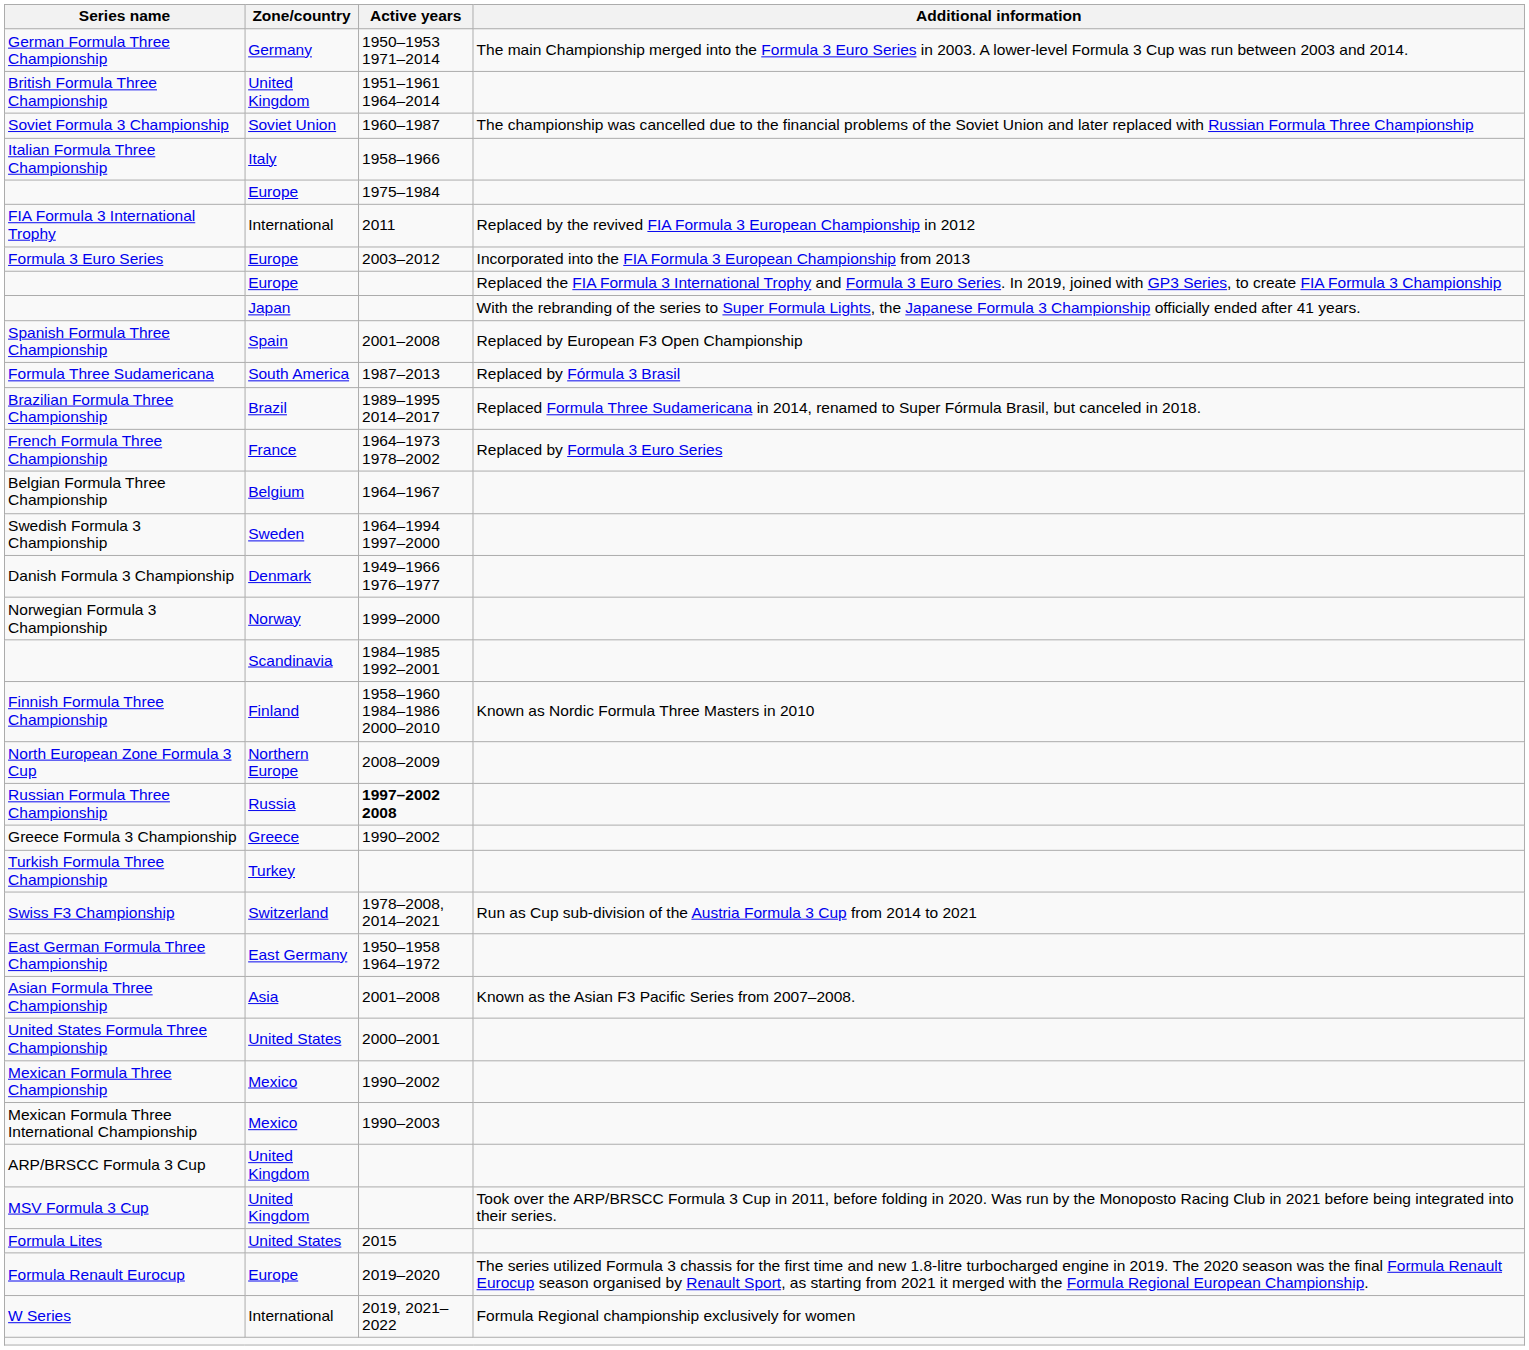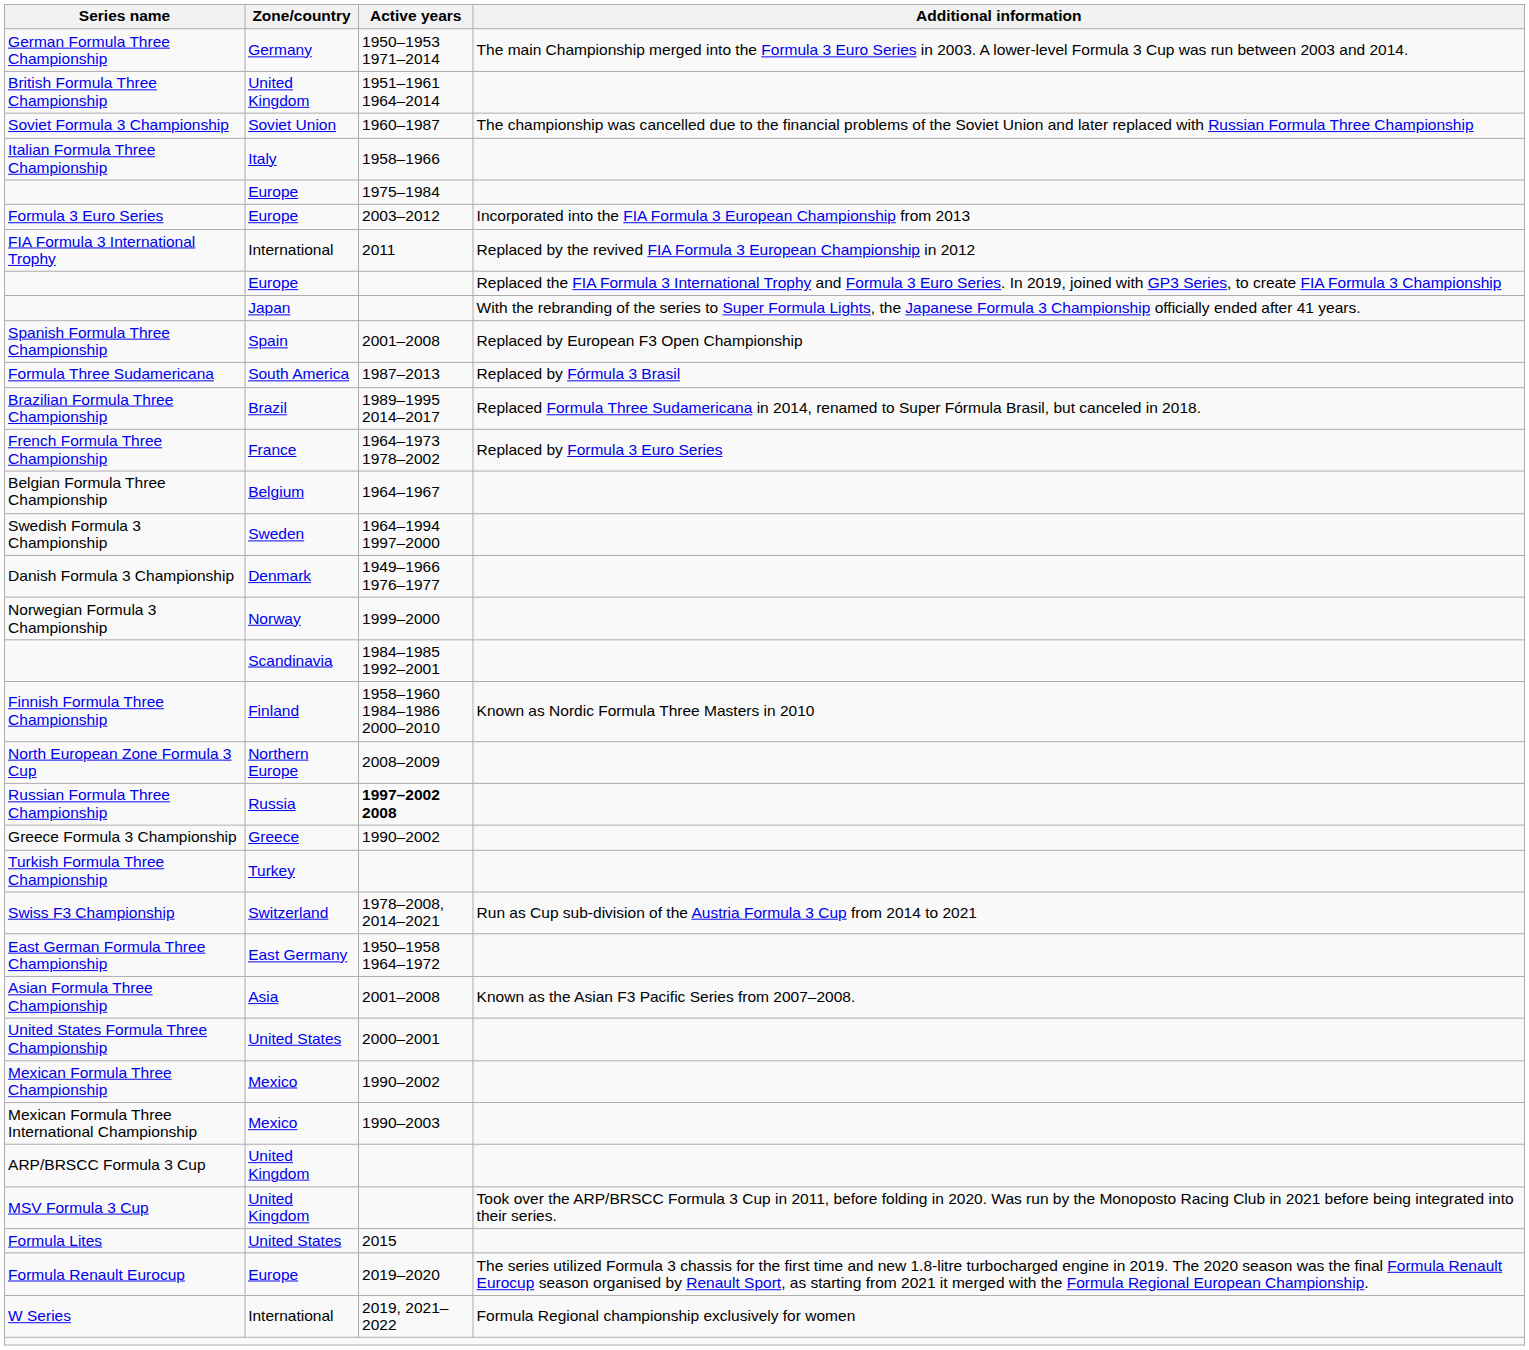rows swapped: Formula 3 Euro Series <-> FIA Formula 3 International Trophy
